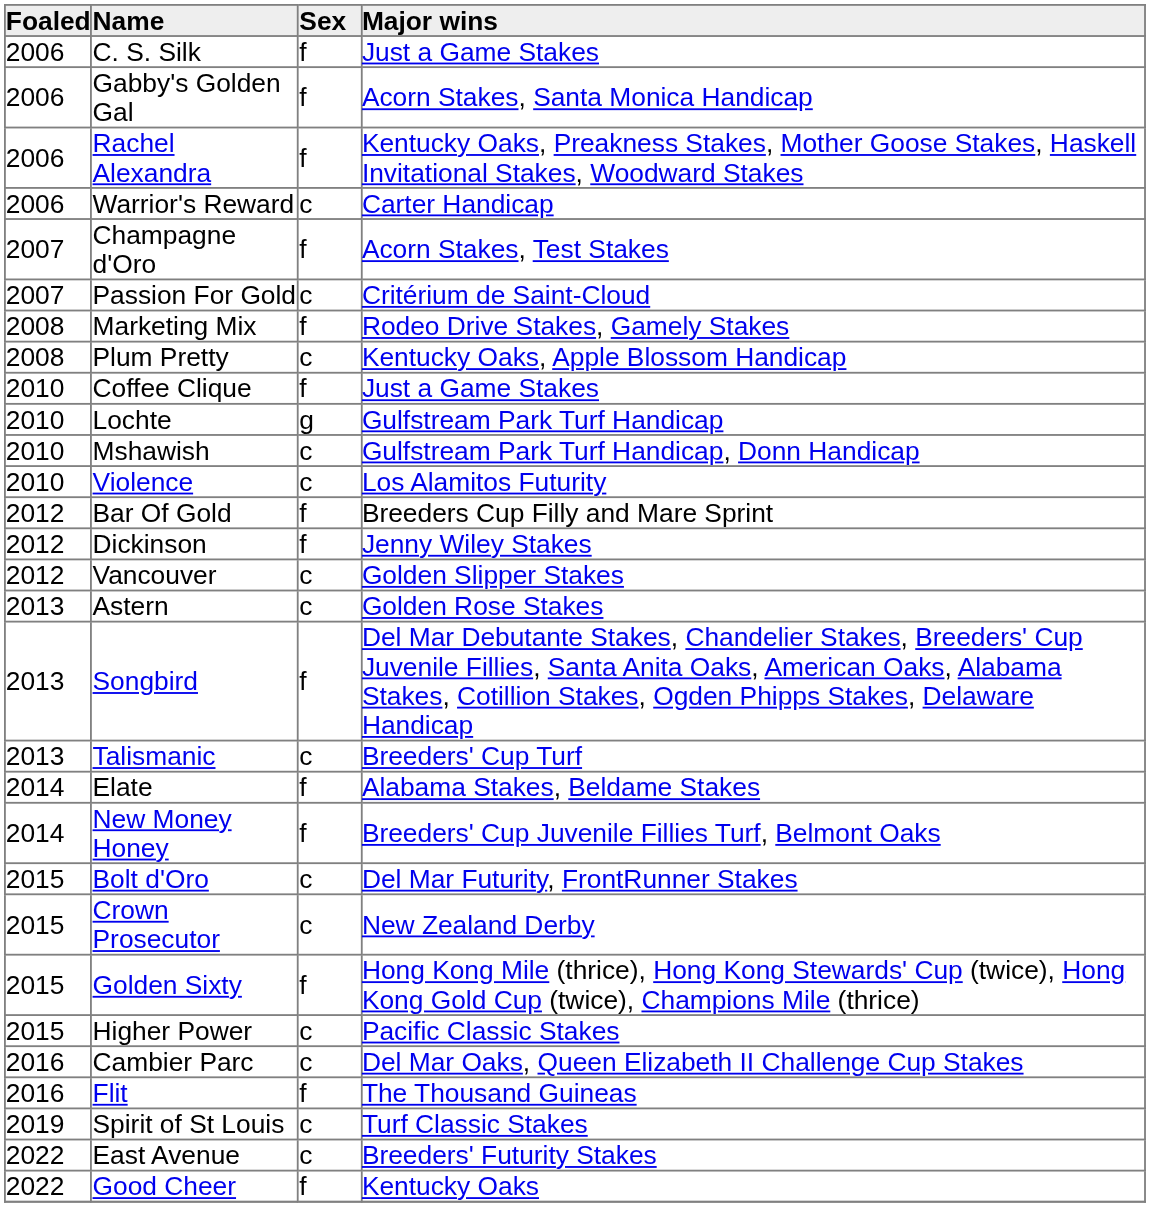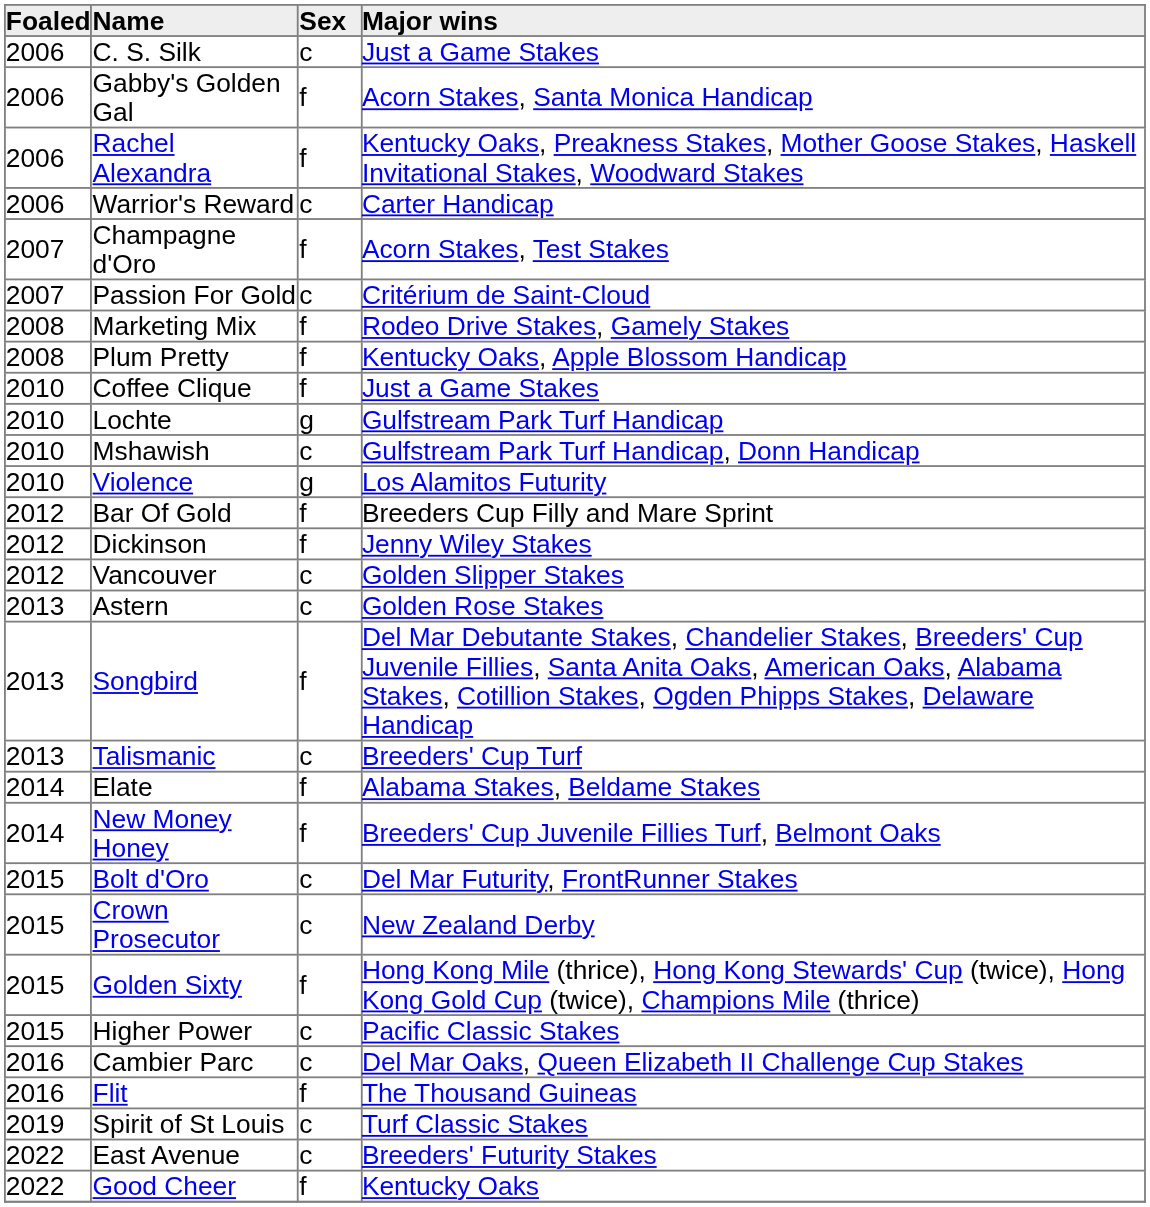C. S. Silk | Sex: f -> c
Plum Pretty | Sex: c -> f
Violence | Sex: c -> g
